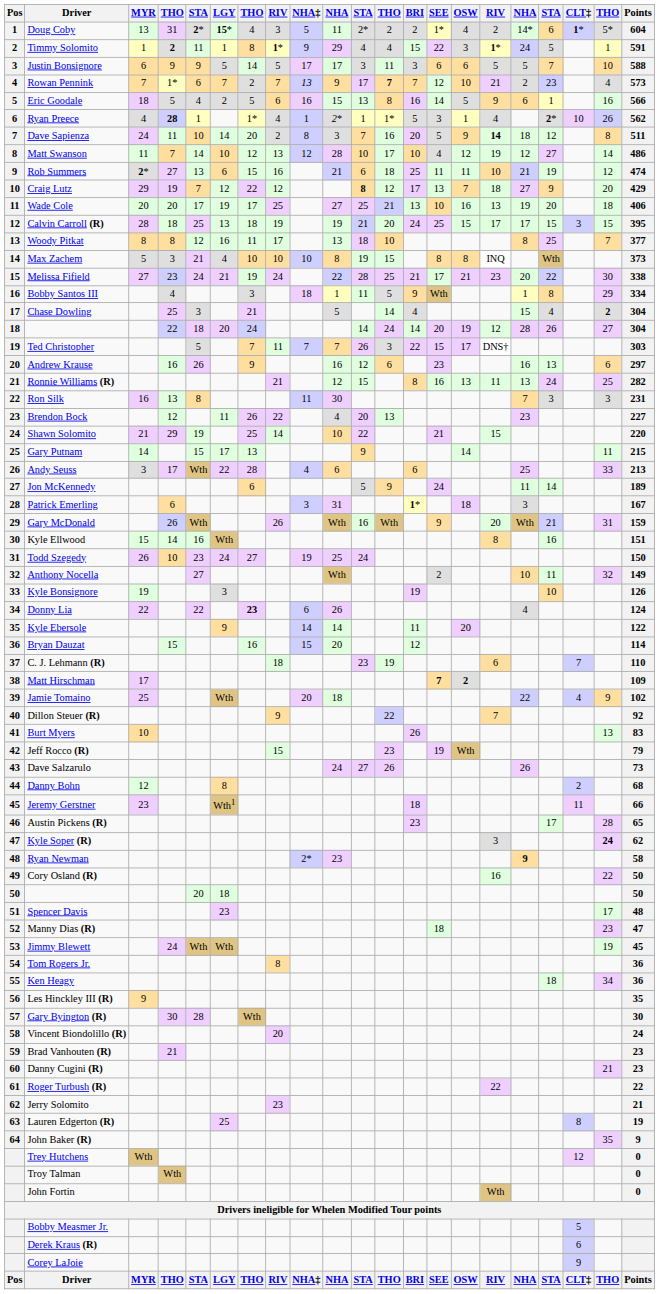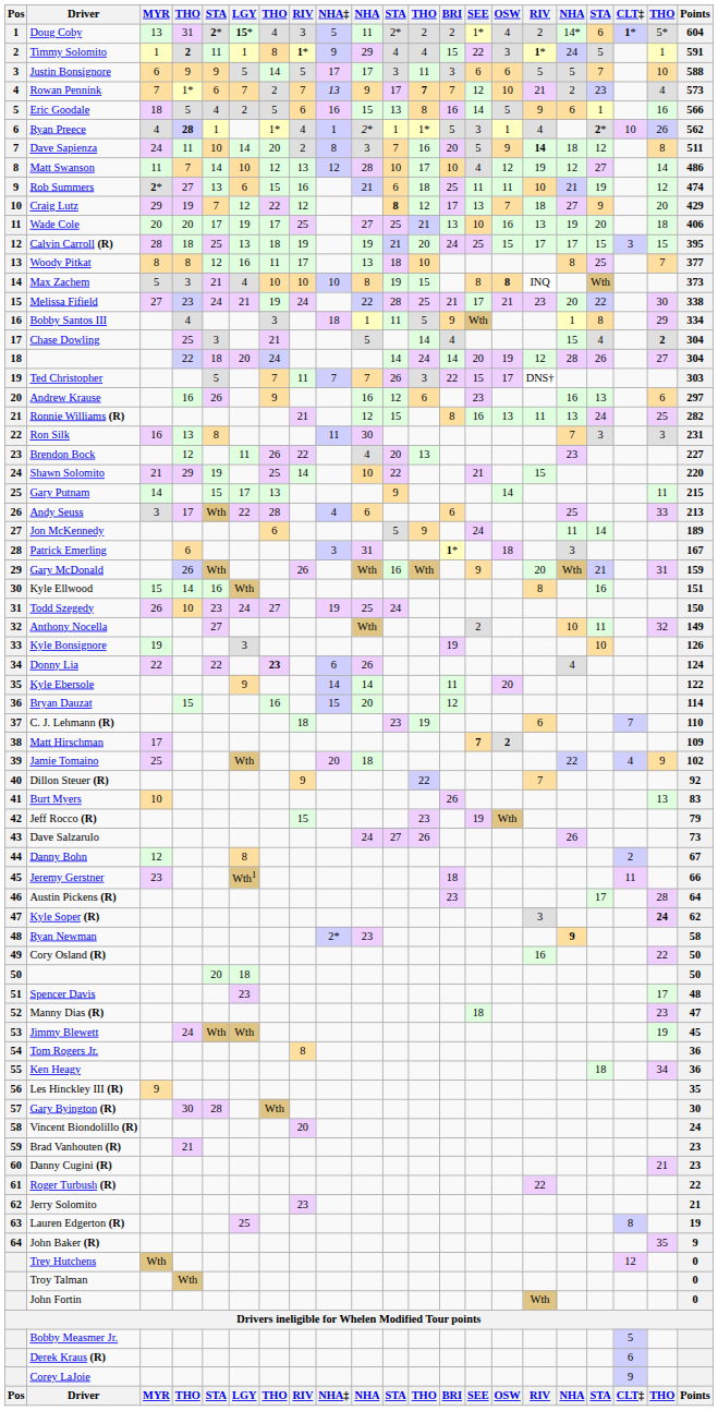Max Zachem | OSW: normal -> bold
Danny Bohn | Points: 68 -> 67
Austin Pickens (R) | Points: 65 -> 64
